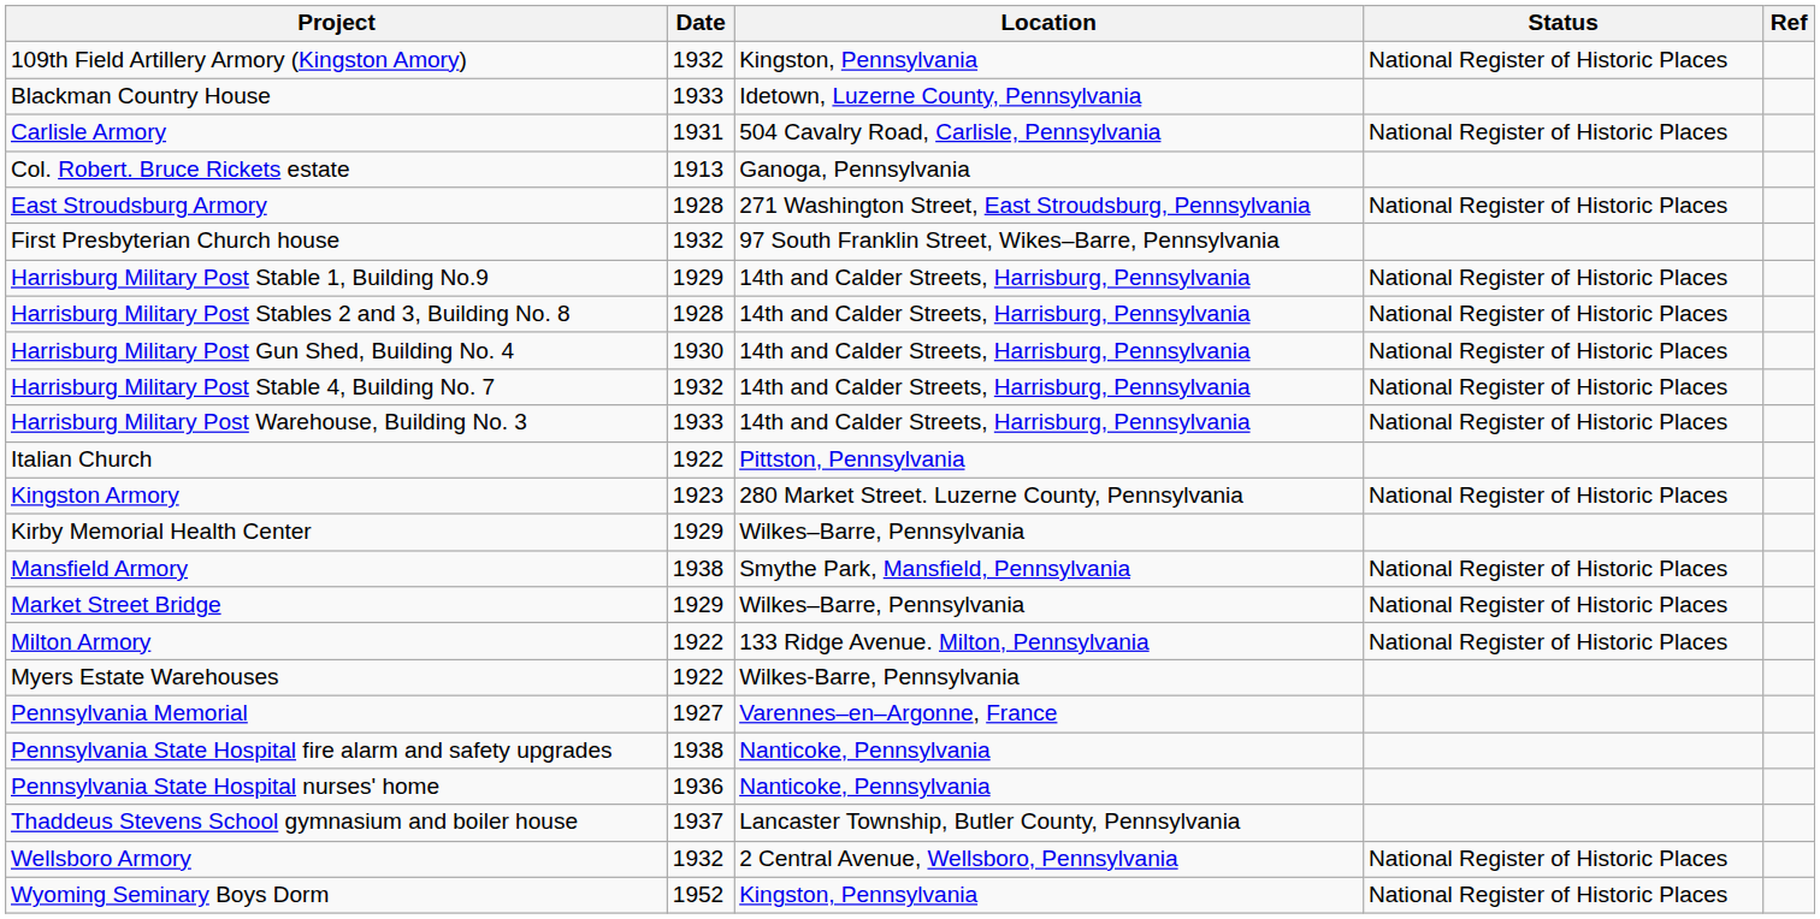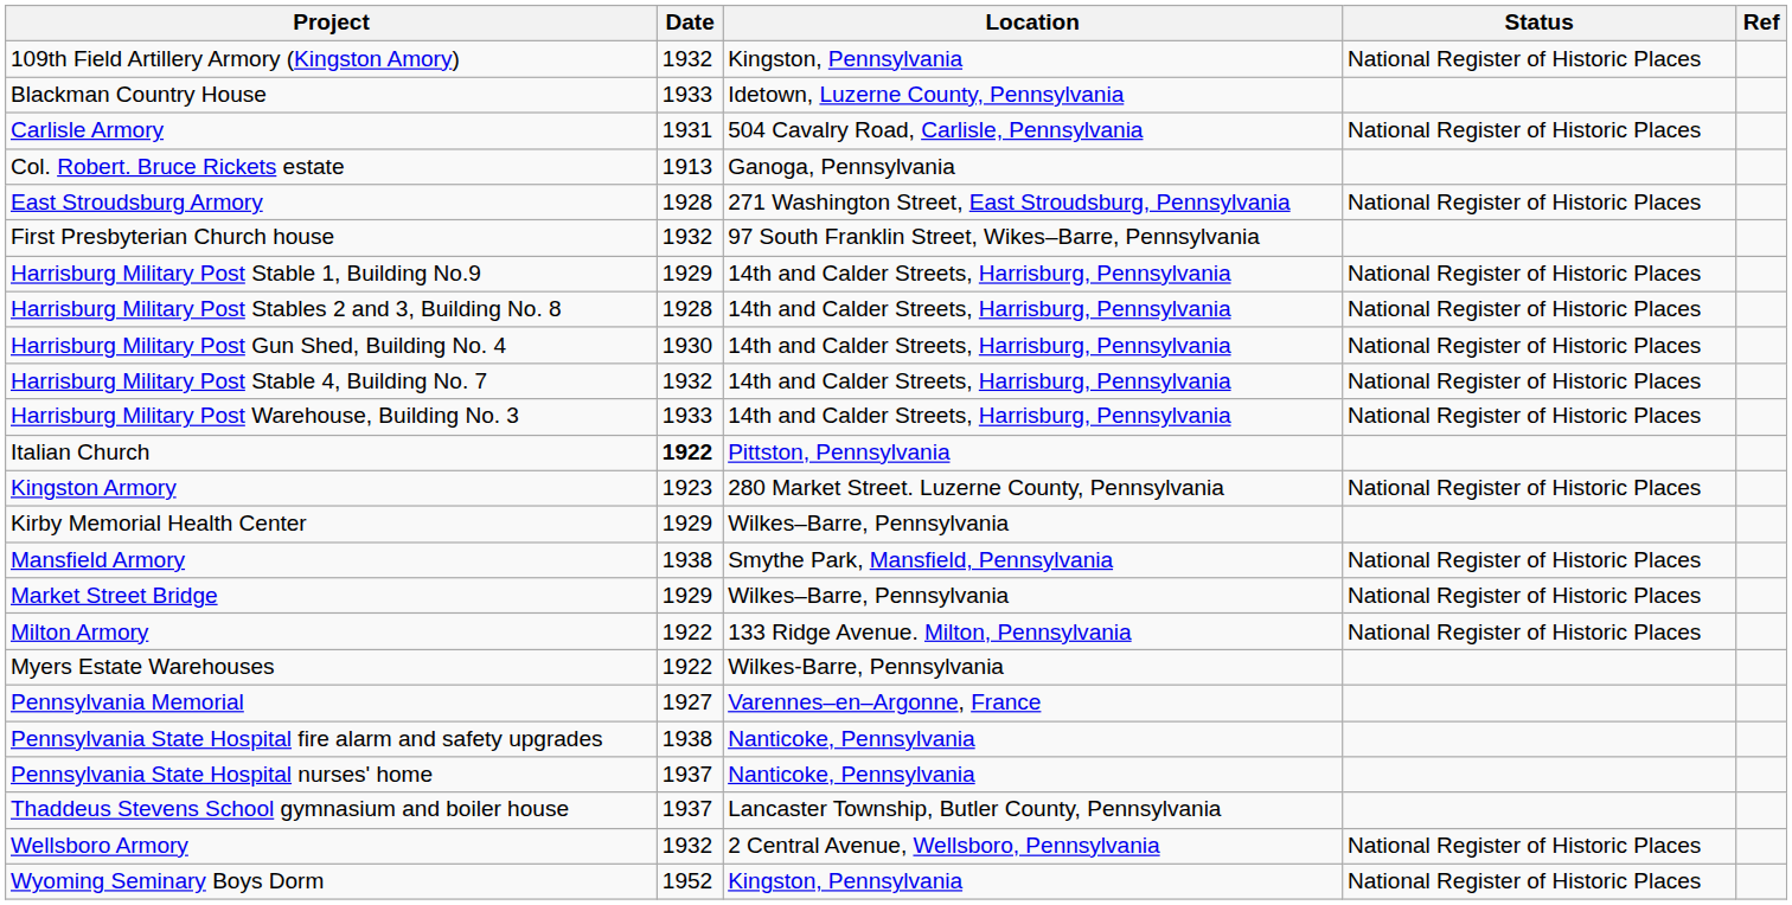Italian Church | Date: normal -> bold
Pennsylvania State Hospital nurses' home | Date: 1936 -> 1937
